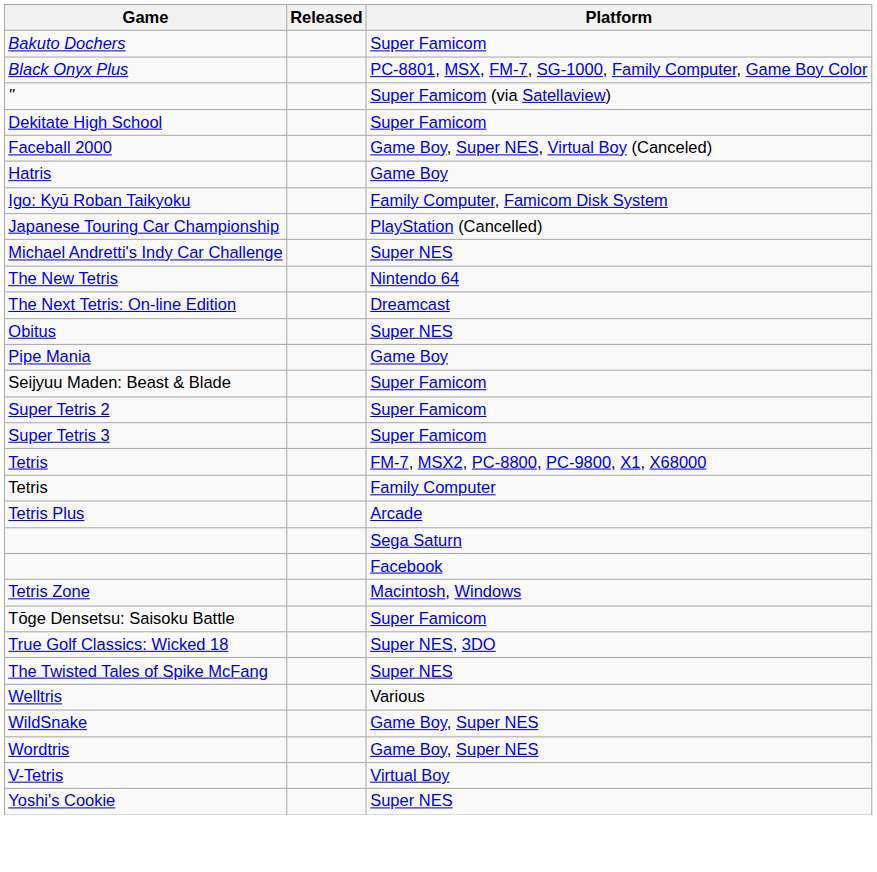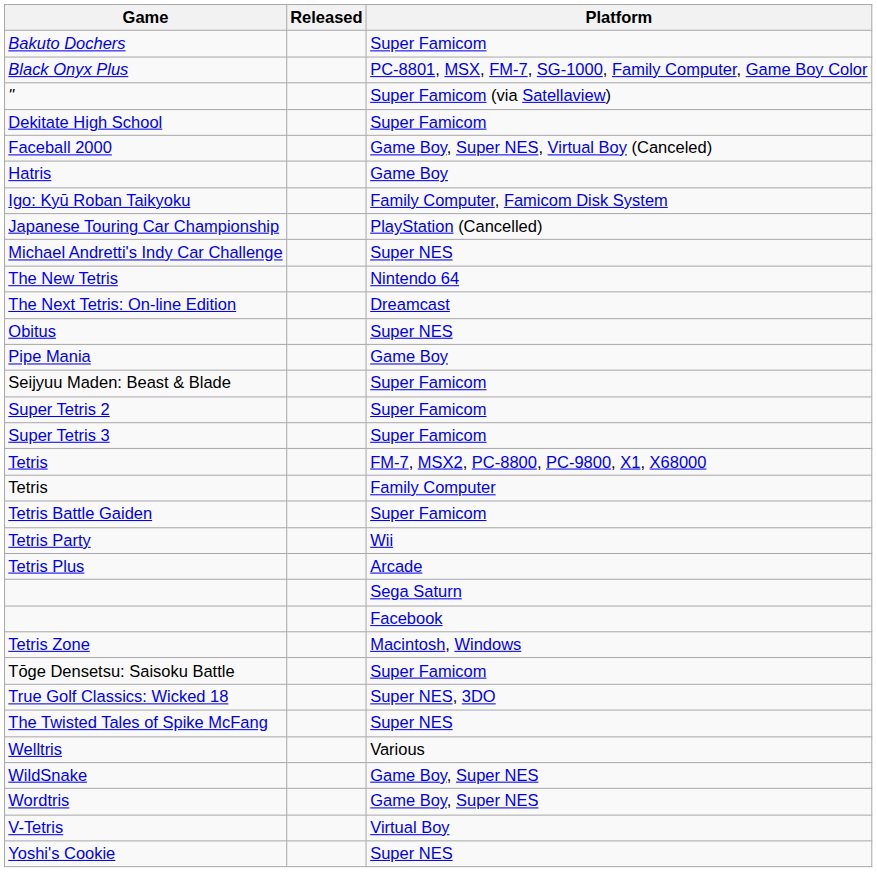+ row: Tetris Battle Gaiden | Super Famicom
+ row: Tetris Party | Wii
